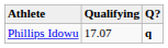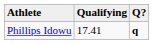Phillips Idowu | Qualifying: 17.07 -> 17.41
